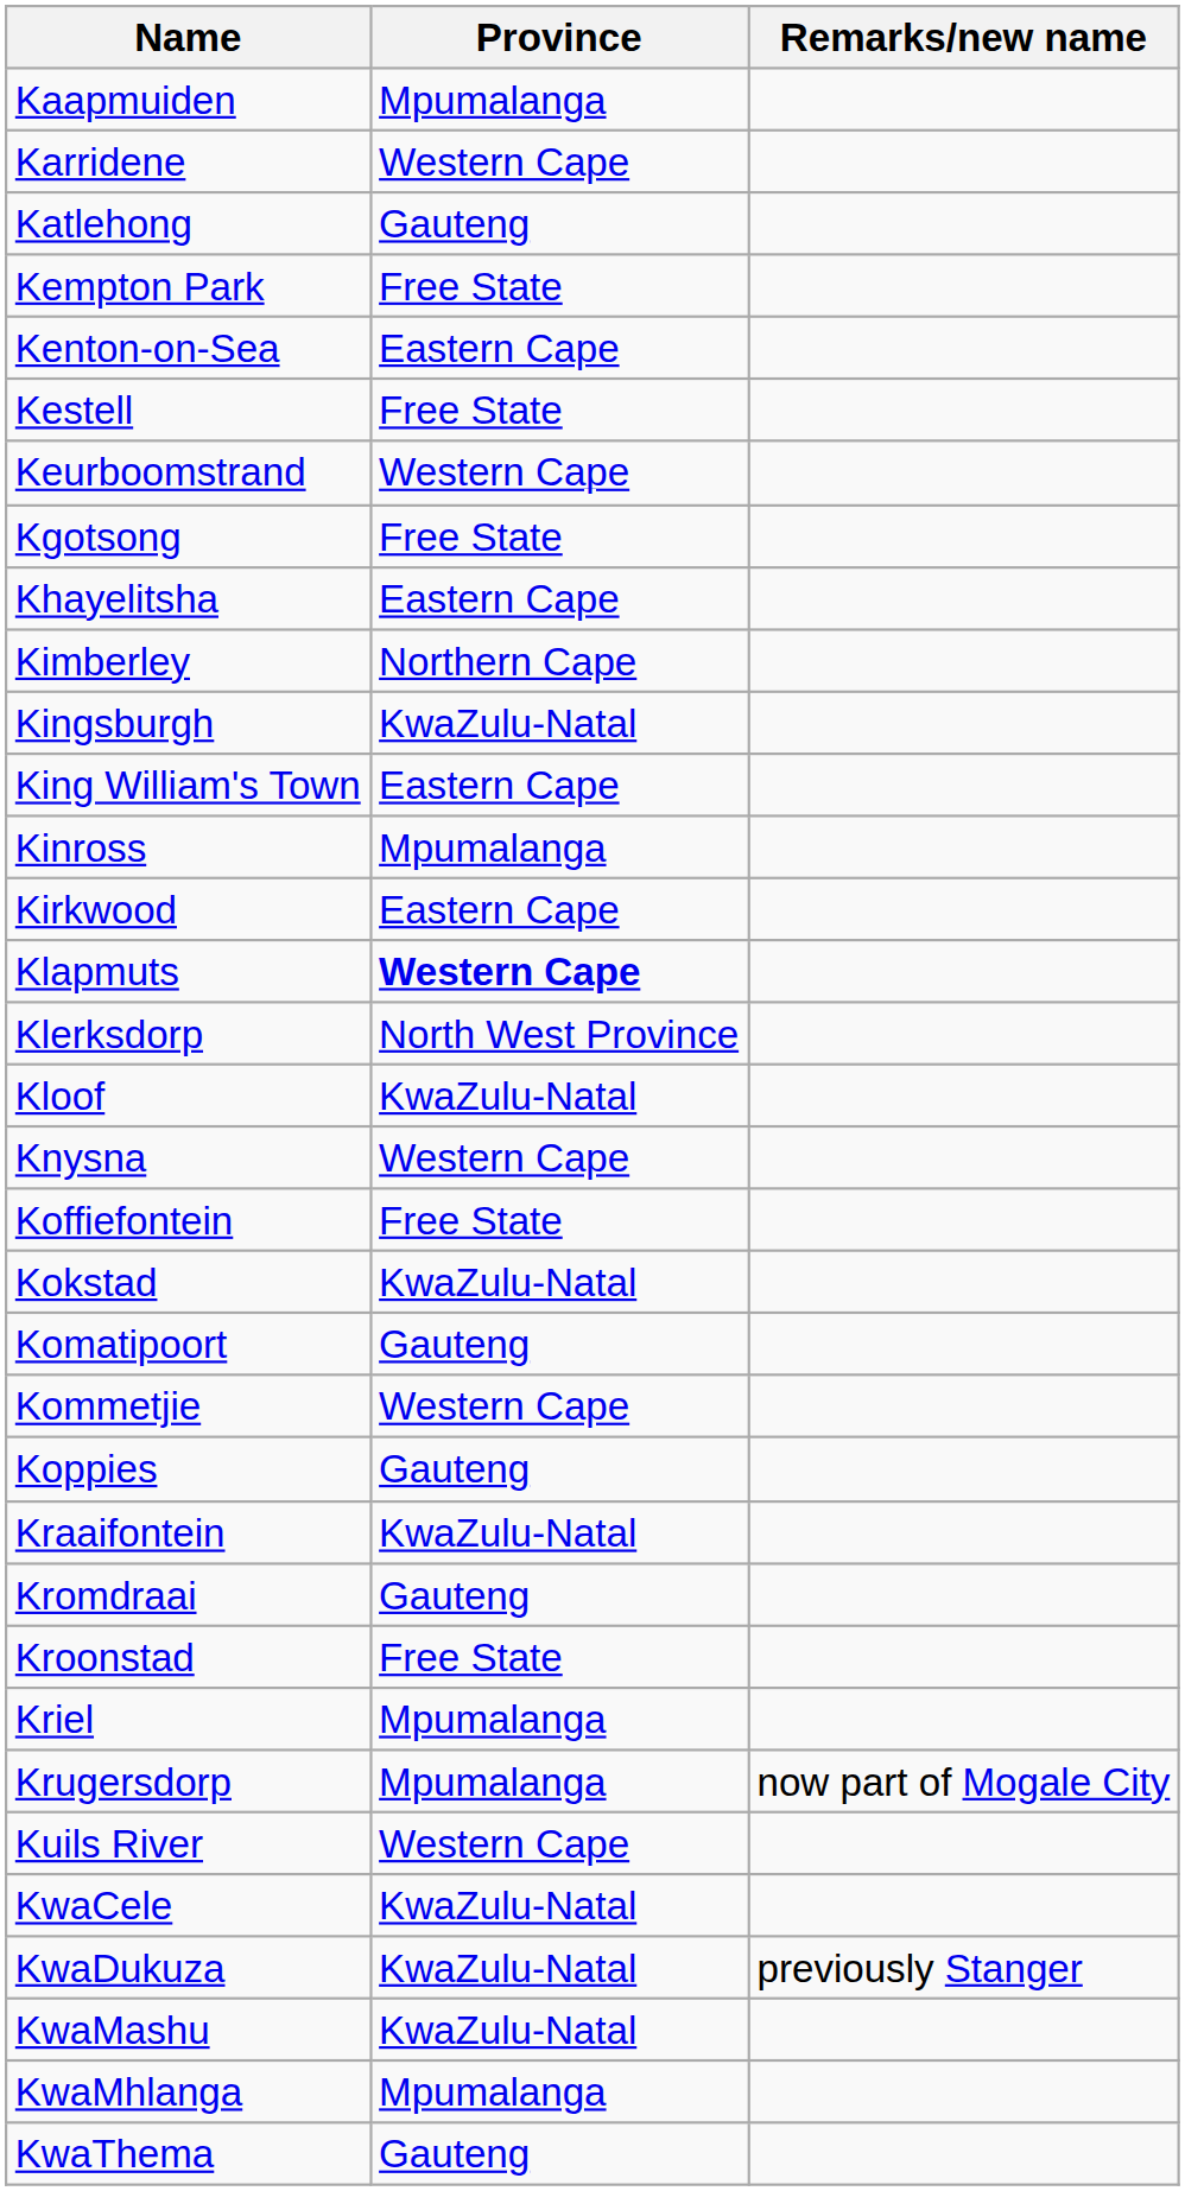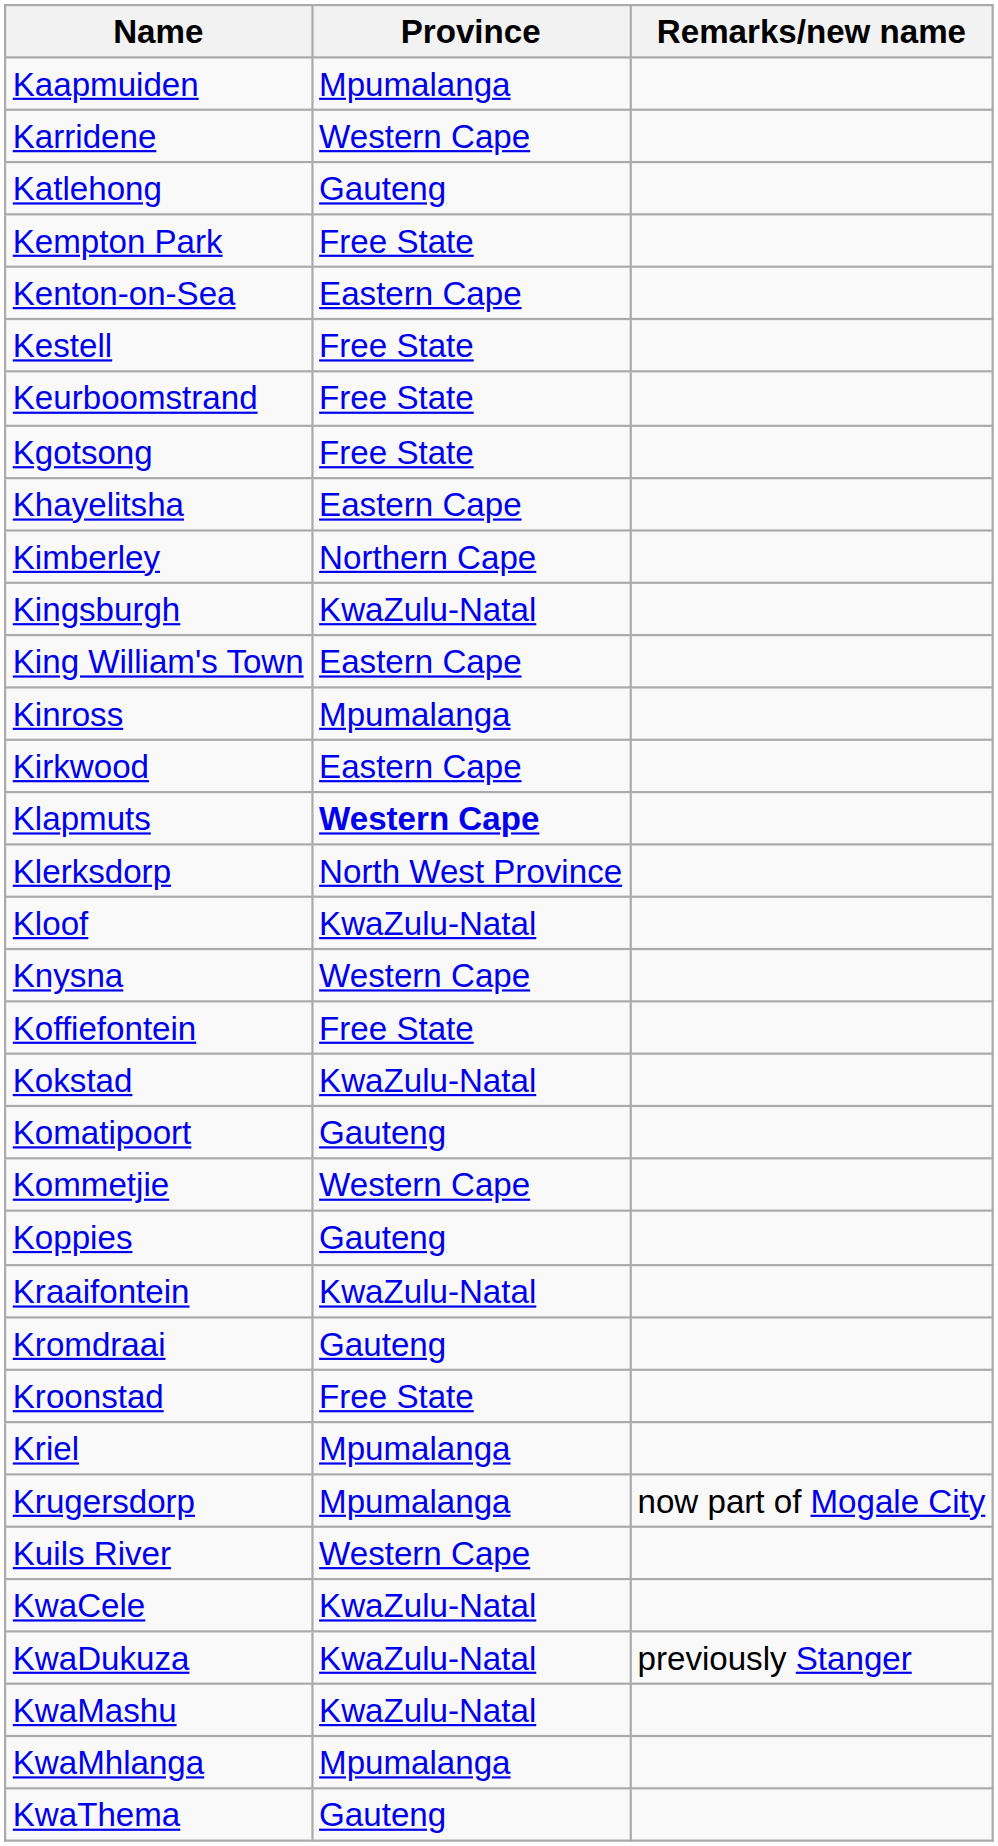Keurboomstrand | Province: Western Cape -> Free State
